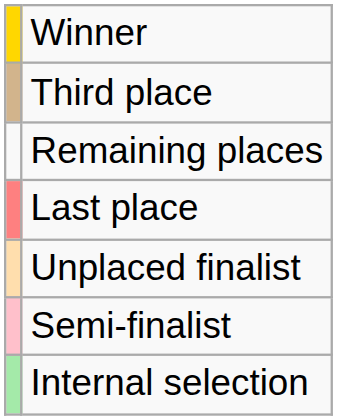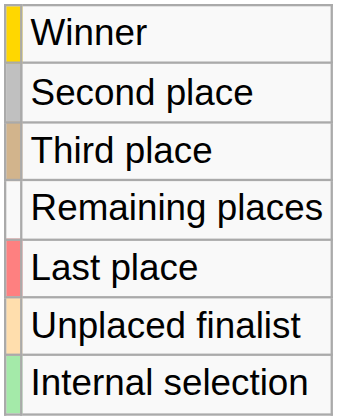+ row: Second place
- row: Semi-finalist
